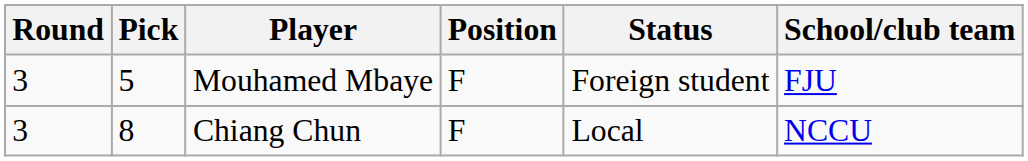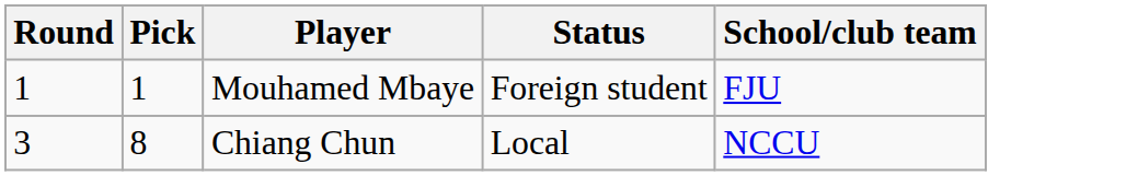- column: Position | F | F
Mouhamed Mbaye | Round: 3 -> 1
Mouhamed Mbaye | Pick: 5 -> 1
